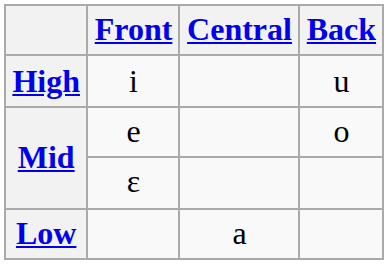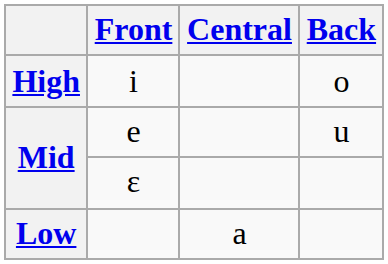i | Back: u -> o
e | Back: o -> u
